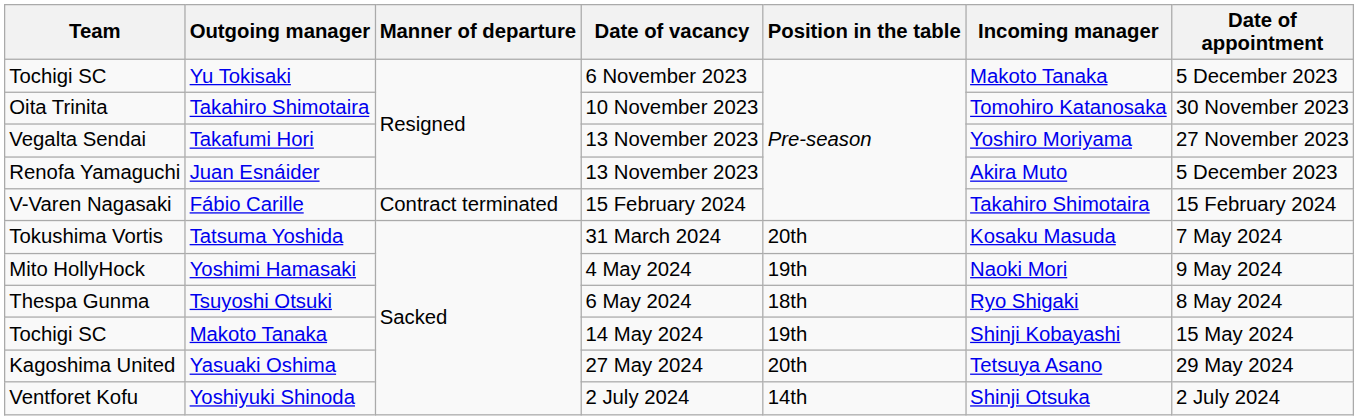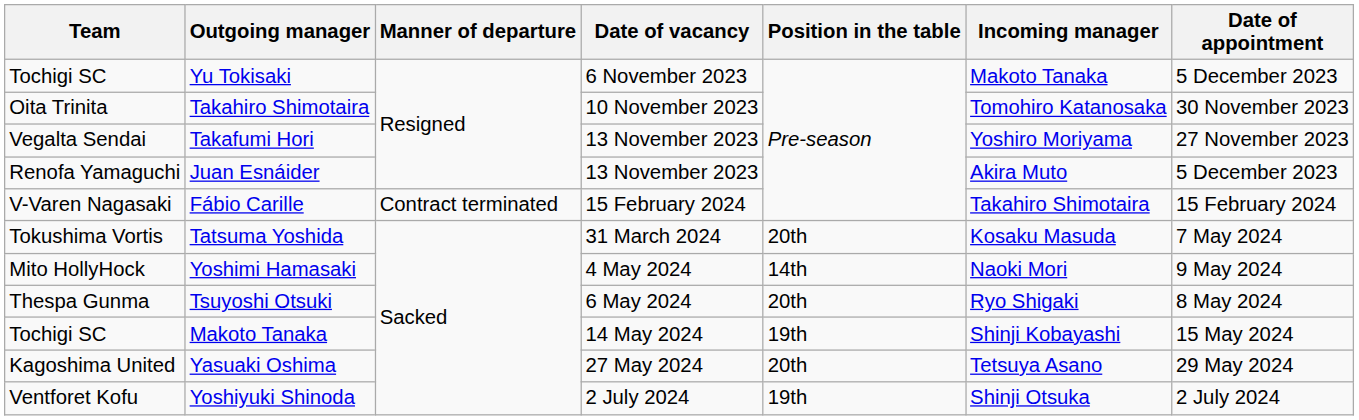Yoshimi Hamasaki | Position in the table: 19th -> 14th
Tsuyoshi Otsuki | Position in the table: 18th -> 20th
Yoshiyuki Shinoda | Position in the table: 14th -> 19th
